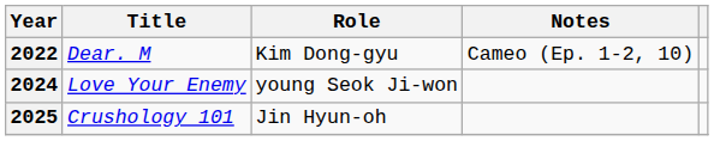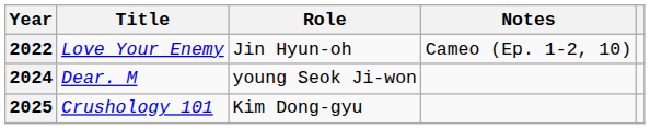2022 | Title: Dear. M -> Love Your Enemy
2022 | Role: Kim Dong-gyu -> Jin Hyun-oh
2024 | Title: Love Your Enemy -> Dear. M
2025 | Role: Jin Hyun-oh -> Kim Dong-gyu
